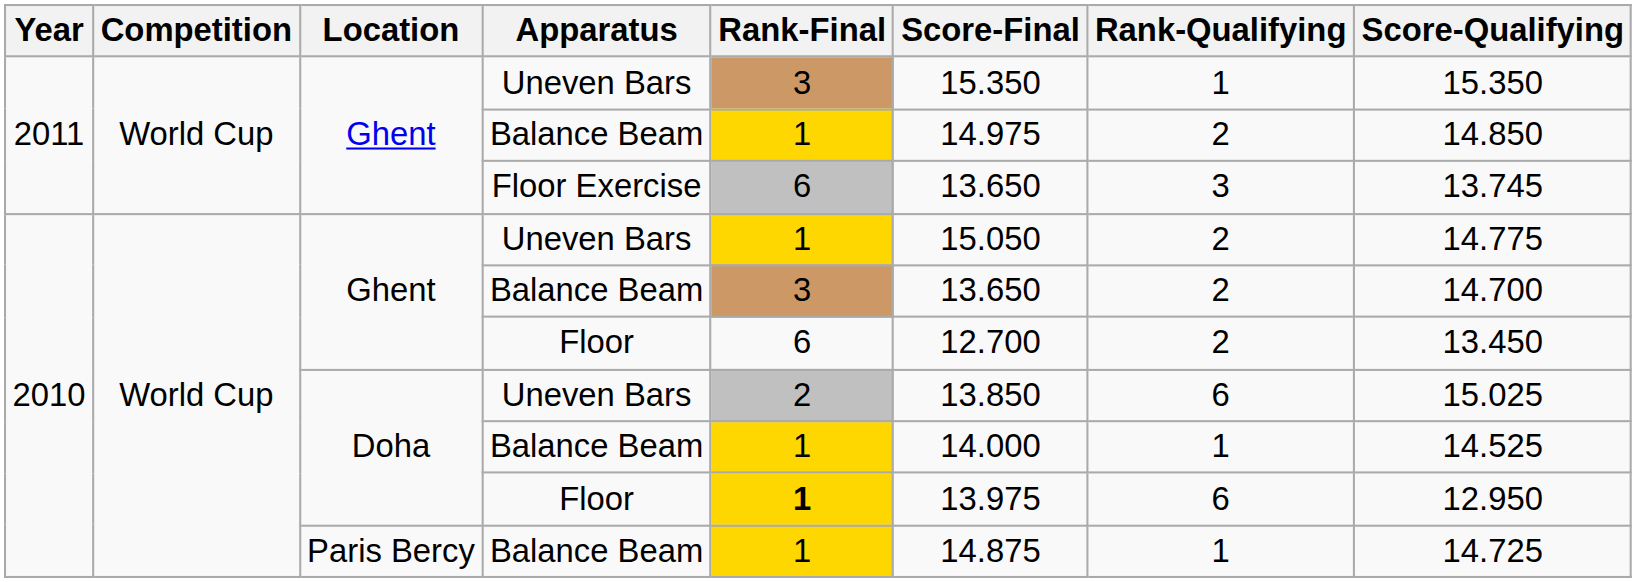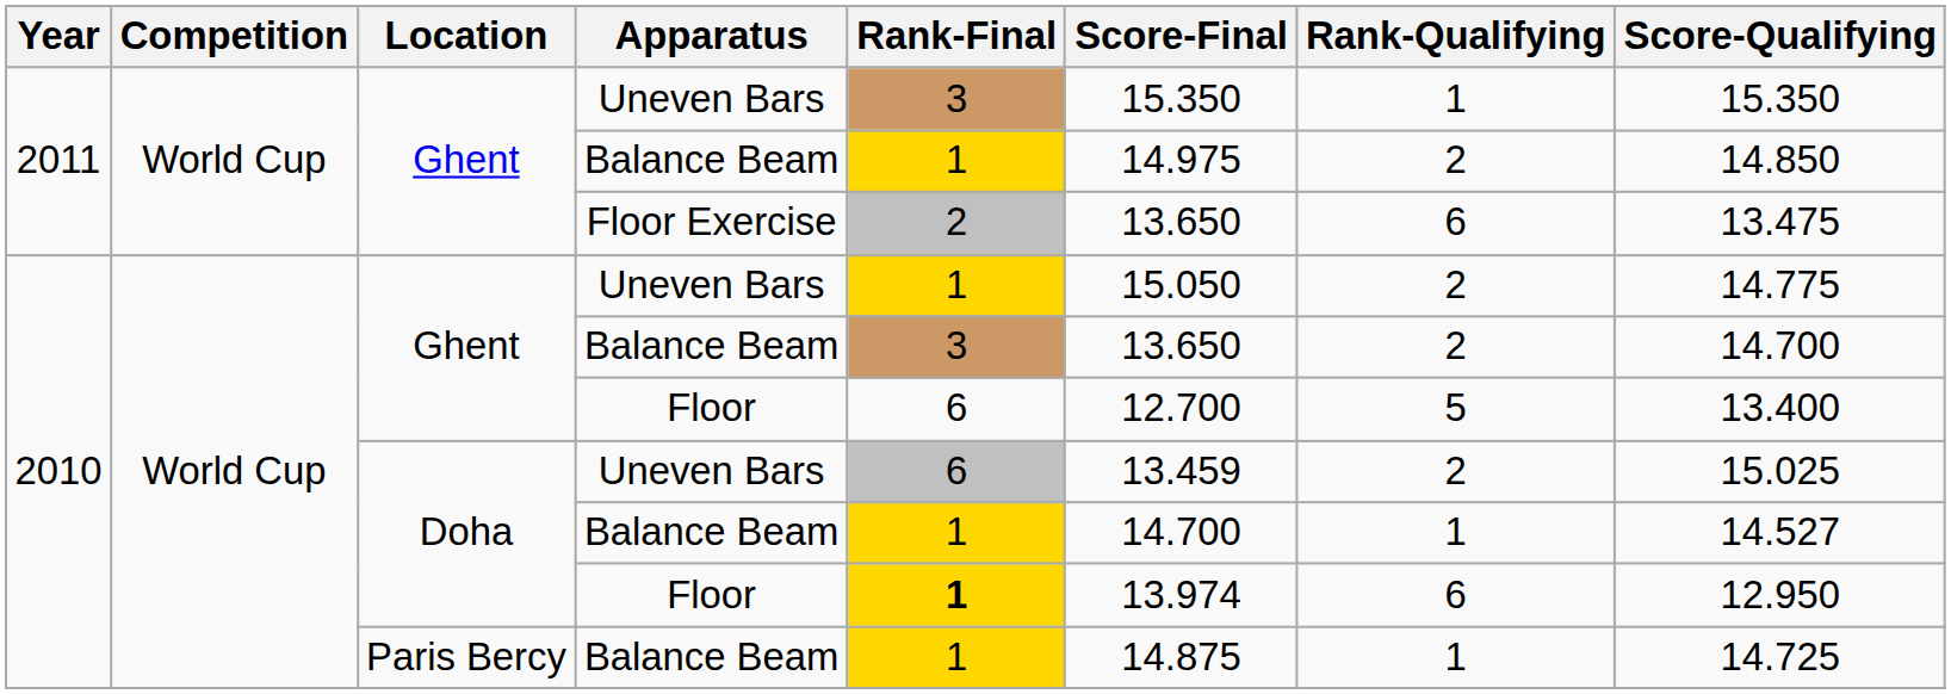Floor Exercise | Rank-Final: 6 -> 2
Floor Exercise | Rank-Qualifying: 3 -> 6
Floor Exercise | Score-Qualifying: 13.745 -> 13.475
Ghent / Floor | Rank-Qualifying: 2 -> 5
Ghent / Floor | Score-Qualifying: 13.450 -> 13.400
Doha / Uneven Bars | Rank-Final: 2 -> 6
Doha / Uneven Bars | Score-Final: 13.850 -> 13.459
Doha / Uneven Bars | Rank-Qualifying: 6 -> 2
Doha / Balance Beam | Score-Final: 14.000 -> 14.700
Doha / Balance Beam | Score-Qualifying: 14.525 -> 14.527
Doha / Floor | Score-Final: 13.975 -> 13.974
